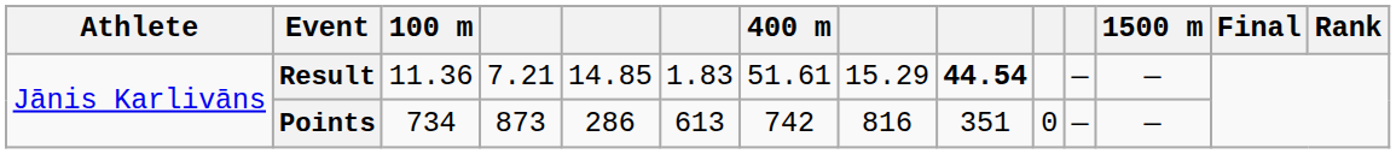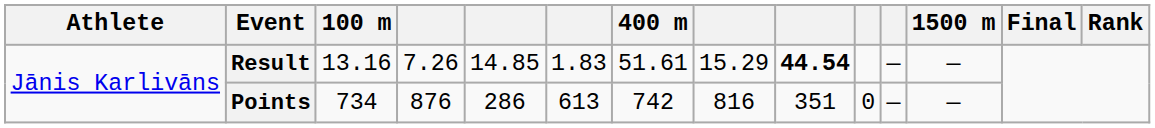Result | 100 m: 11.36 -> 13.16
Result | column 4: 7.21 -> 7.26
Points | column 4: 873 -> 876
